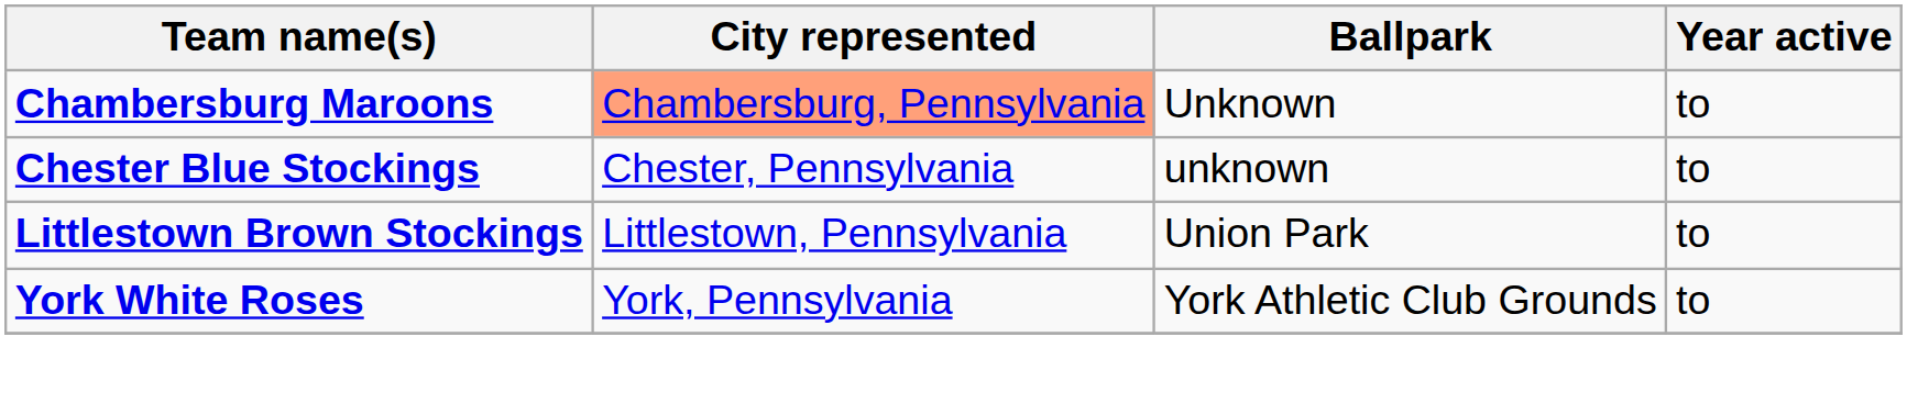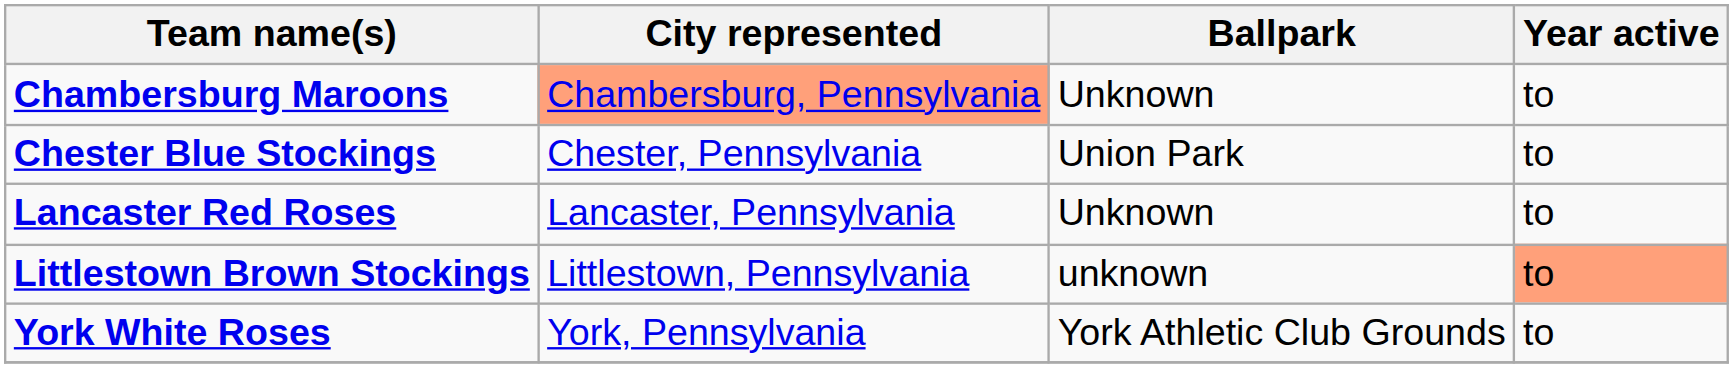Chester Blue Stockings | Ballpark: unknown -> Union Park
+ row: Lancaster Red Roses | Lancaster, Pennsylvania | Unknown | to
Littlestown Brown Stockings | Ballpark: Union Park -> unknown
Littlestown Brown Stockings | Year active: no background -> lightsalmon background
